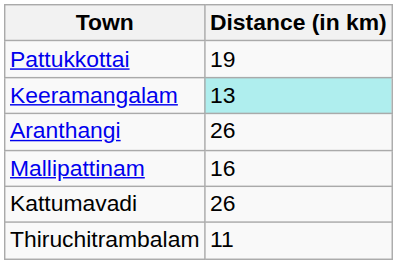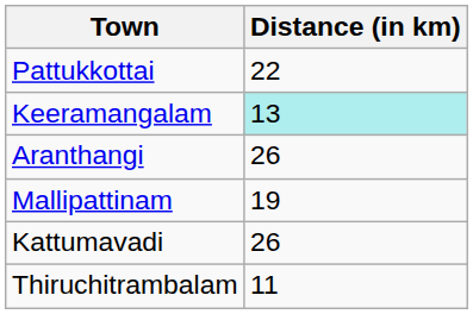Pattukkottai | Distance (in km): 19 -> 22
Mallipattinam | Distance (in km): 16 -> 19
